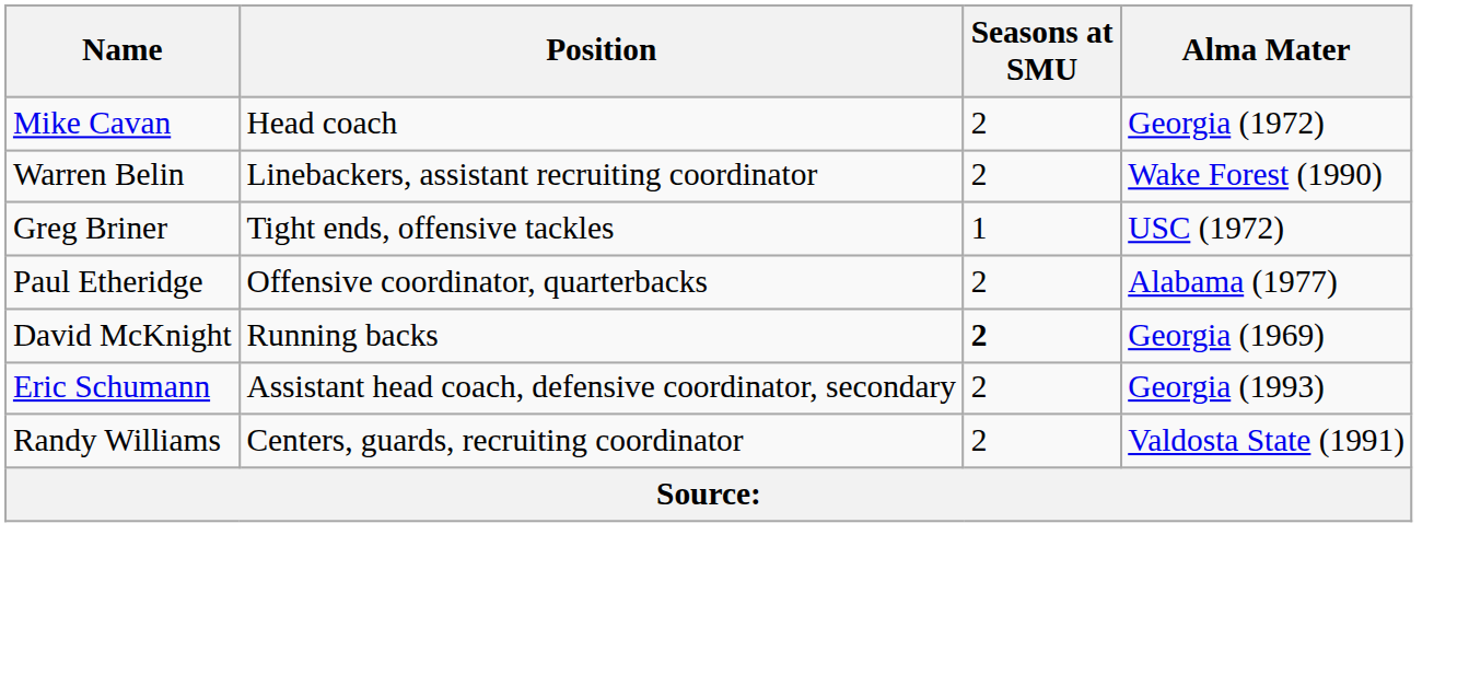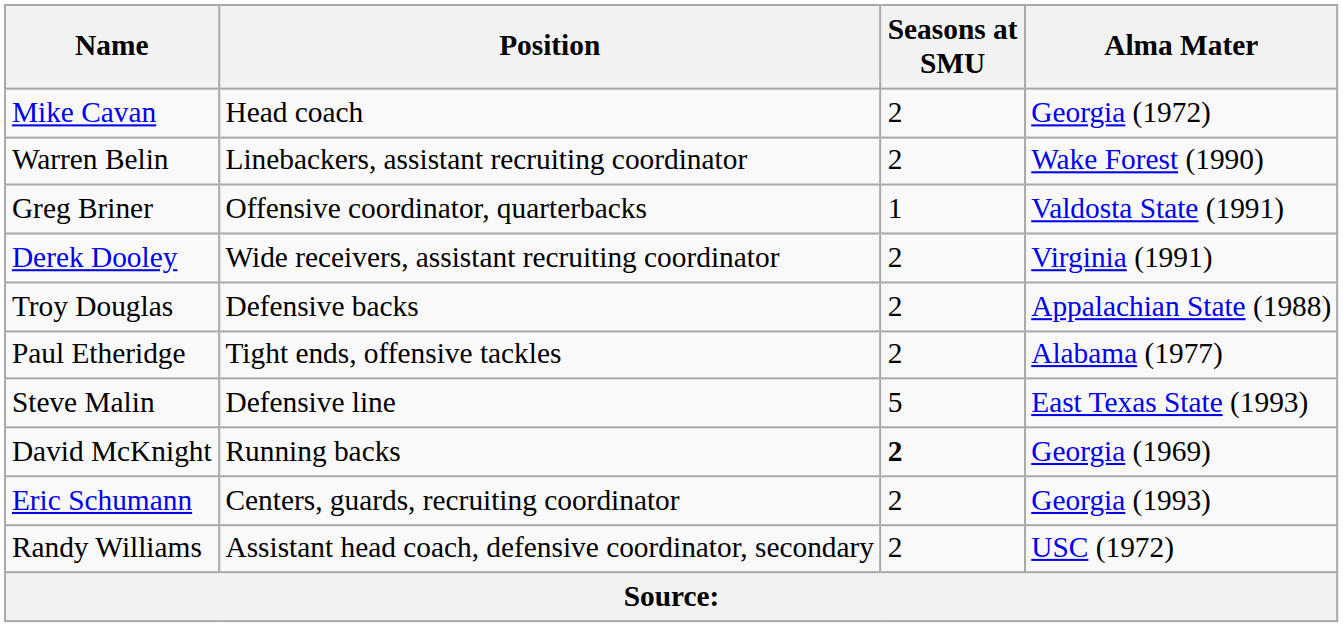Greg Briner | Position: Tight ends, offensive tackles -> Offensive coordinator, quarterbacks
Greg Briner | Alma Mater: USC (1972) -> Valdosta State (1991)
+ row: Derek Dooley | Wide receivers, assistant recruiting coordinator | 2 | Virginia (1991)
+ row: Troy Douglas | Defensive backs | 2 | Appalachian State (1988)
Paul Etheridge | Position: Offensive coordinator, quarterbacks -> Tight ends, offensive tackles
+ row: Steve Malin | Defensive line | 5 | East Texas State (1993)
Eric Schumann | Position: Assistant head coach, defensive coordinator, secondary -> Centers, guards, recruiting coordinator
Randy Williams | Position: Centers, guards, recruiting coordinator -> Assistant head coach, defensive coordinator, secondary
Randy Williams | Alma Mater: Valdosta State (1991) -> USC (1972)
